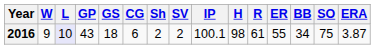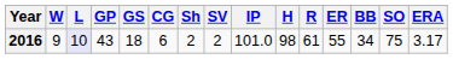2016 | IP: 100.1 -> 101.0
2016 | ERA: 3.87 -> 3.17
